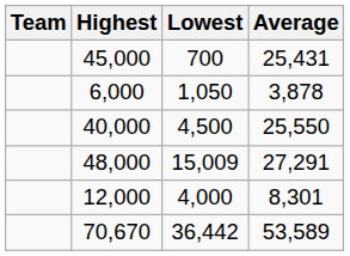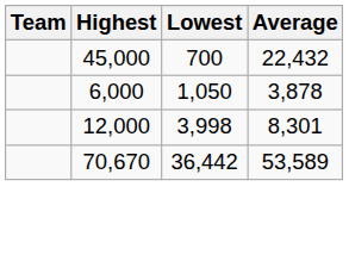45,000 | Average: 25,431 -> 22,432
- row: 40,000 | 4,500 | 25,550
- row: 48,000 | 15,009 | 27,291
12,000 | Lowest: 4,000 -> 3,998
